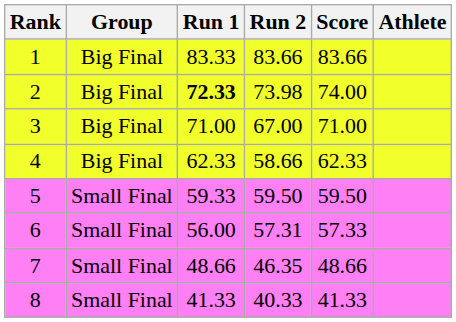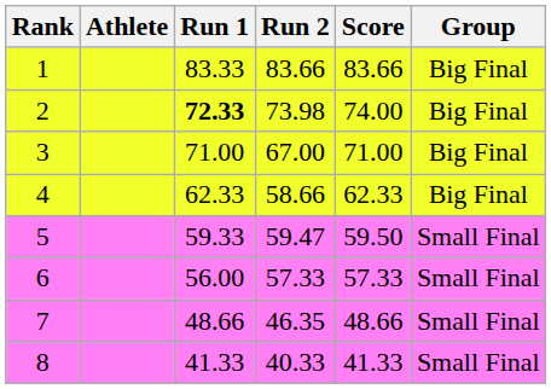columns swapped: Athlete <-> Group
5 | Run 2: 59.50 -> 59.47
6 | Run 2: 57.31 -> 57.33
